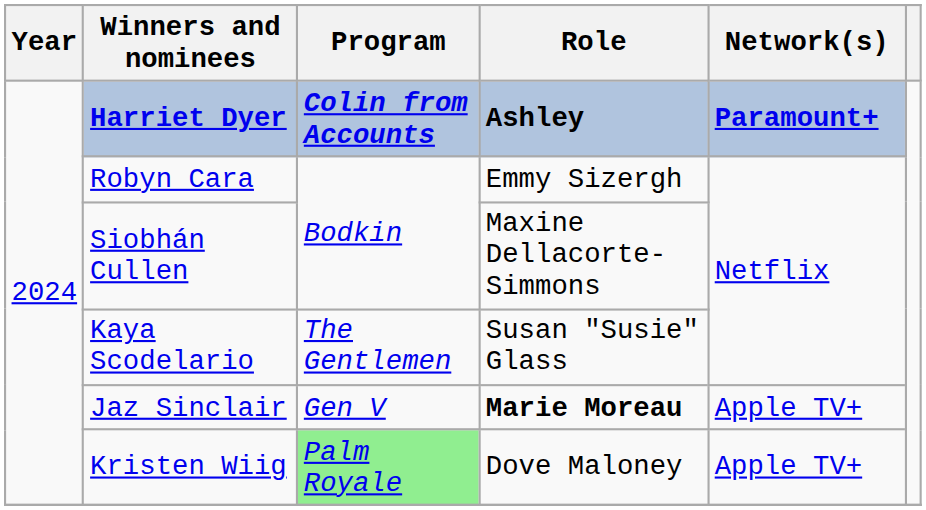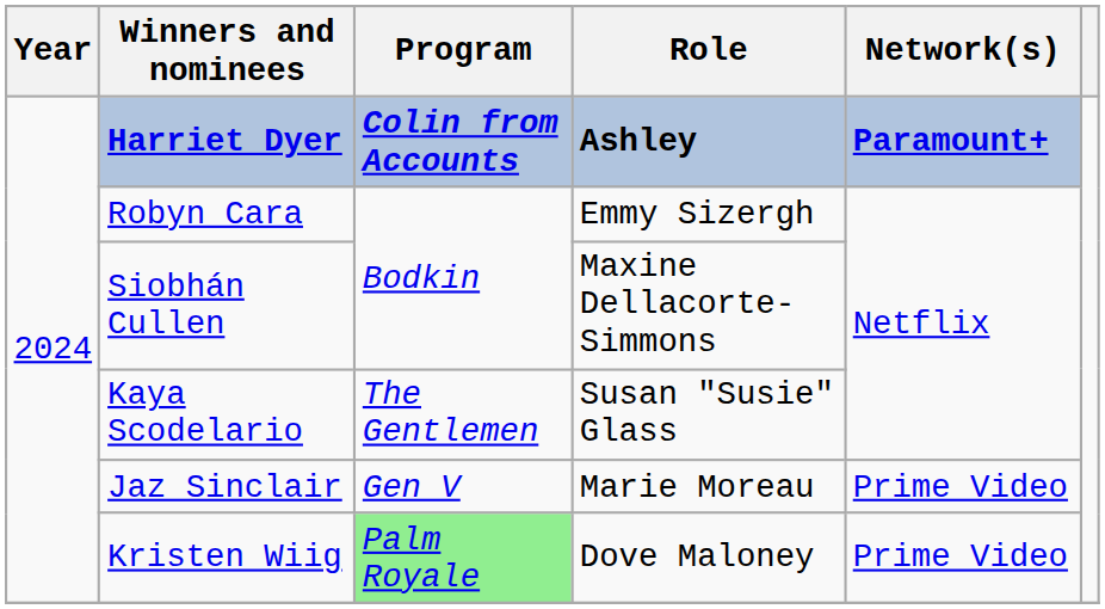Jaz Sinclair | Role: bold -> normal
Jaz Sinclair | Network(s): Apple TV+ -> Prime Video
Kristen Wiig | Network(s): Apple TV+ -> Prime Video
